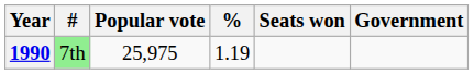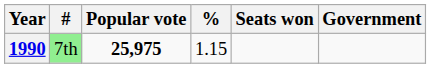1990 | Popular vote: normal -> bold
1990 | %: 1.19 -> 1.15
